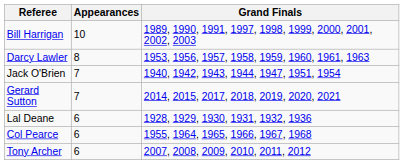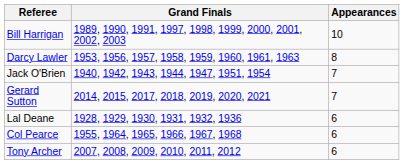columns swapped: Appearances <-> Grand Finals
